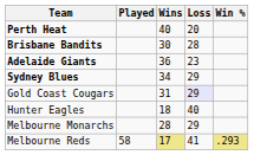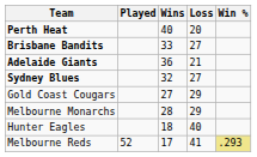Brisbane Bandits | Wins: 30 -> 33
Brisbane Bandits | Loss: 28 -> 27
Adelaide Giants | Loss: 23 -> 21
Sydney Blues | Wins: 34 -> 32
Sydney Blues | Loss: 29 -> 27
Gold Coast Cougars | Wins: 31 -> 27
Gold Coast Cougars | Loss: lavender background -> no background
rows swapped: Melbourne Monarchs <-> Hunter Eagles
Melbourne Reds | Played: 58 -> 52
Melbourne Reds | Wins: khaki background -> no background
